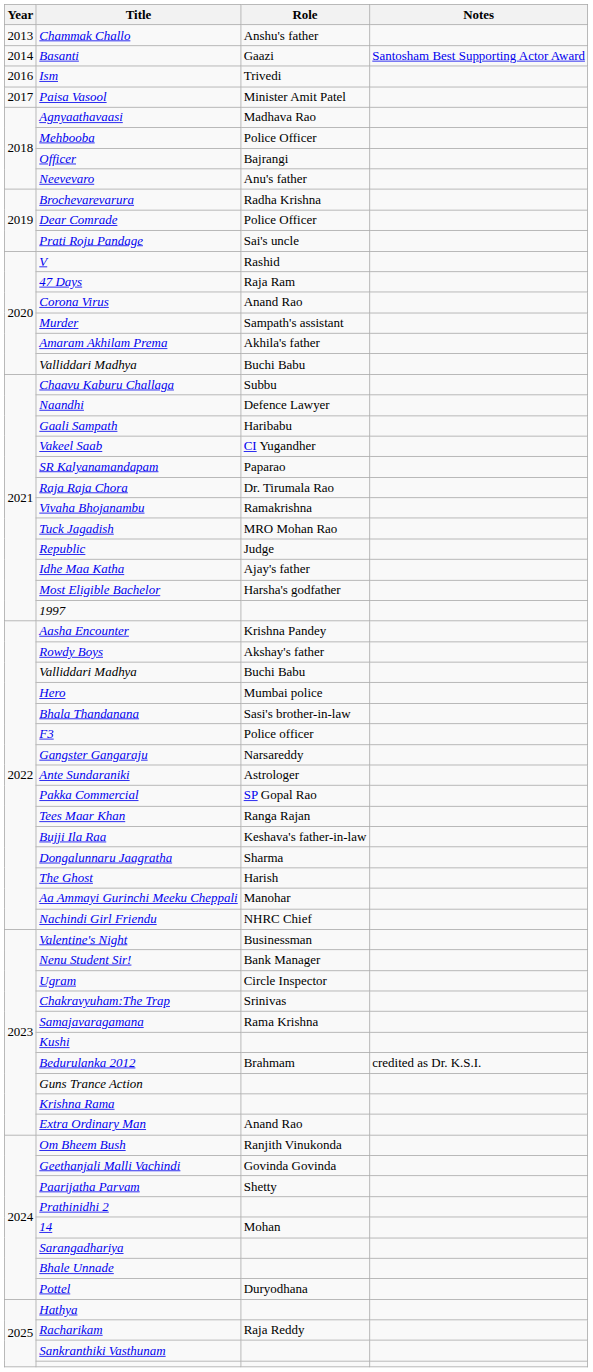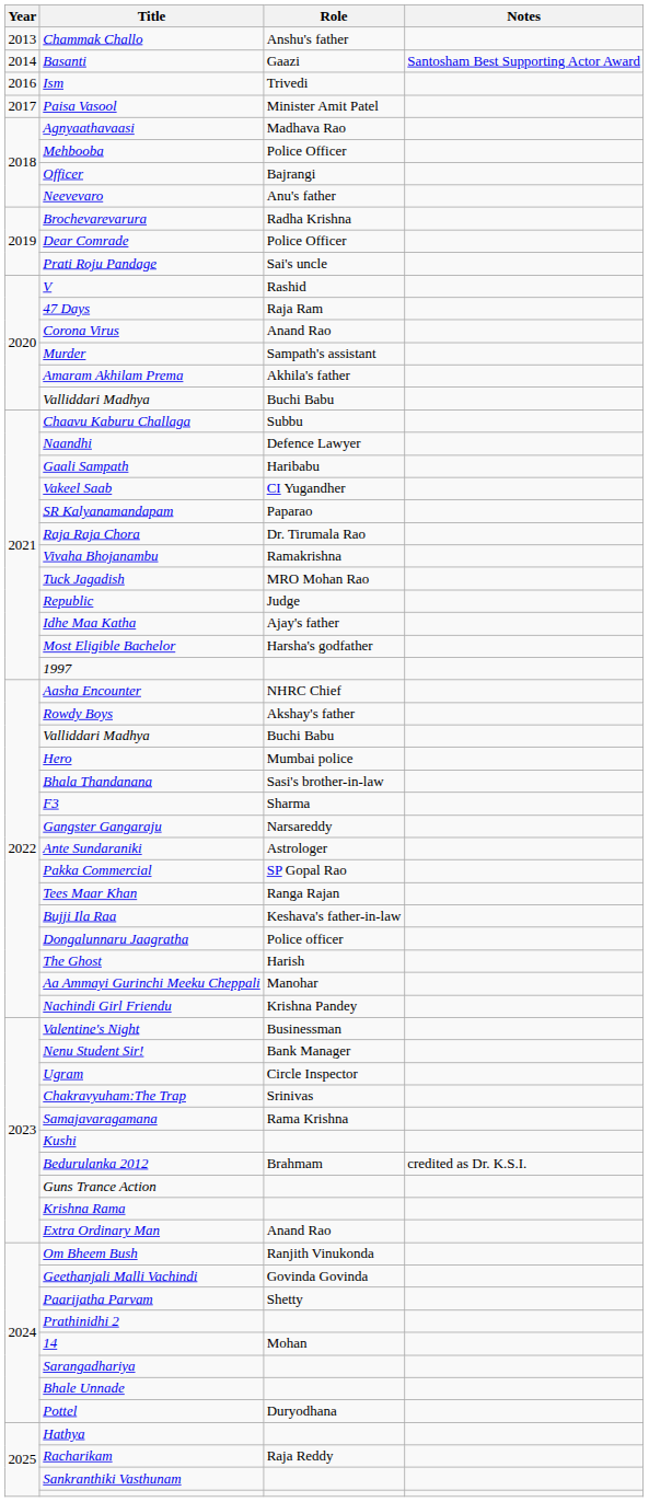Aasha Encounter | Role: Krishna Pandey -> NHRC Chief
F3 | Role: Police officer -> Sharma
Dongalunnaru Jaagratha | Role: Sharma -> Police officer
Nachindi Girl Friendu | Role: NHRC Chief -> Krishna Pandey
